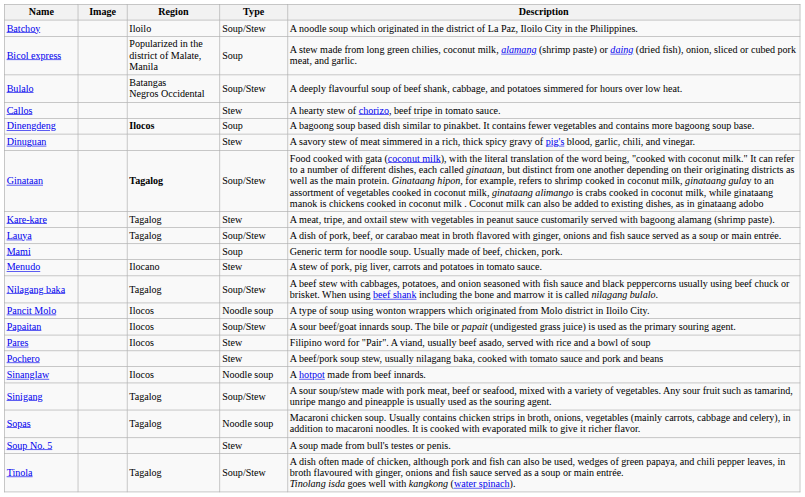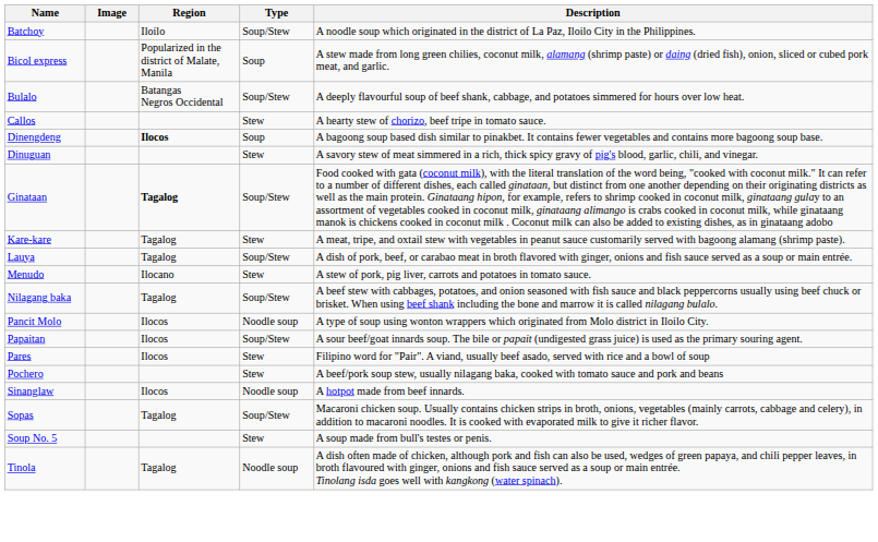- row: Mami | Soup | Generic term for noodle soup. Usually made of beef, chicken, pork.
- row: Sinigang | Tagalog | Soup/Stew | A sour soup/stew made with pork meat, beef or seafood, mixed with a variety of vegetables. Any sour fruit such as tamarind, unripe mango and pineapple is usually used as the souring agent.
Sopas | Type: Noodle soup -> Soup/Stew
Tinola | Type: Soup/Stew -> Noodle soup
